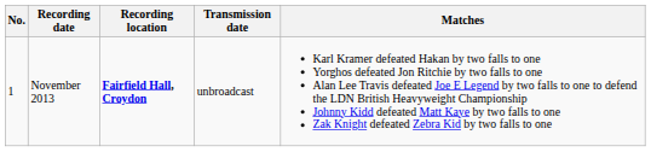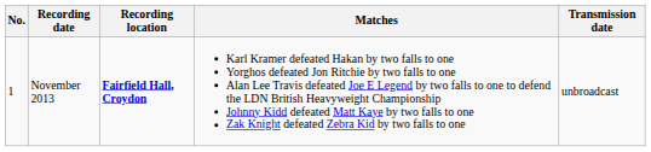columns swapped: Transmission date <-> Matches
